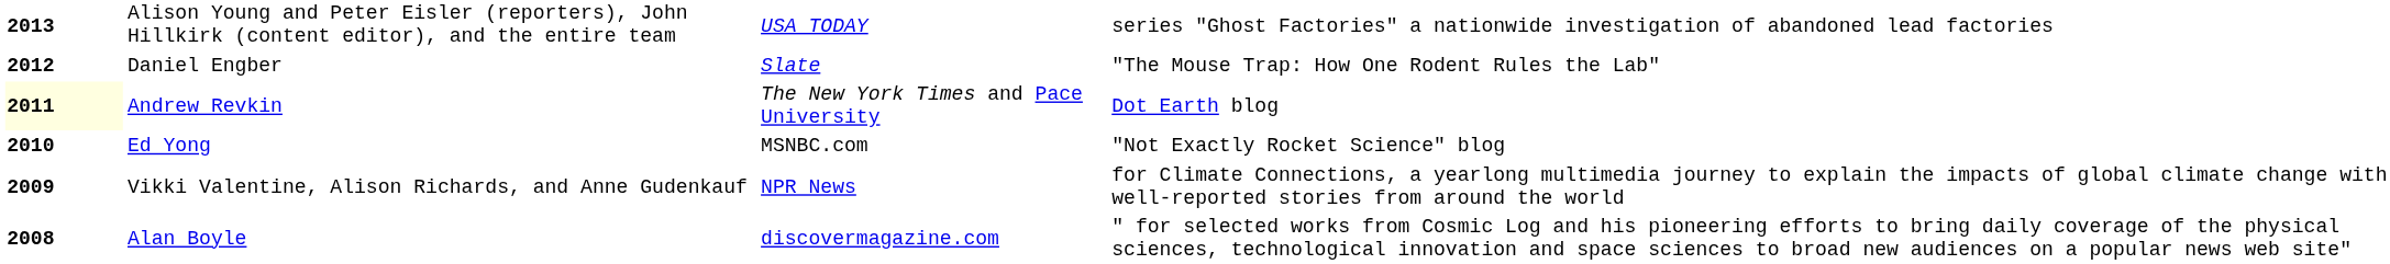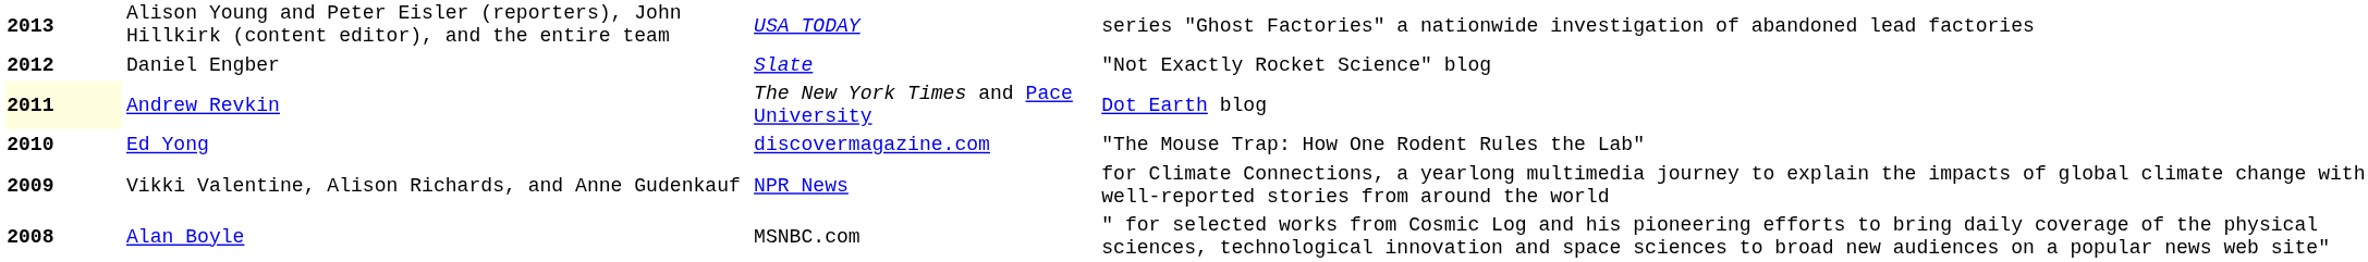Daniel Engber | column 4: "The Mouse Trap: How One Rodent Rules the Lab" -> "Not Exactly Rocket Science" blog
Ed Yong | column 3: MSNBC.com -> discovermagazine.com
Ed Yong | column 4: "Not Exactly Rocket Science" blog -> "The Mouse Trap: How One Rodent Rules the Lab"
Alan Boyle | column 3: discovermagazine.com -> MSNBC.com
